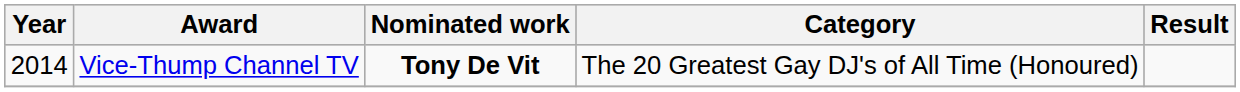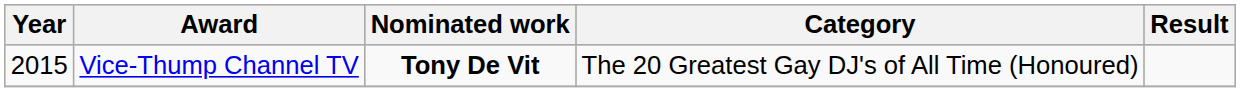Vice-Thump Channel TV | Year: 2014 -> 2015
